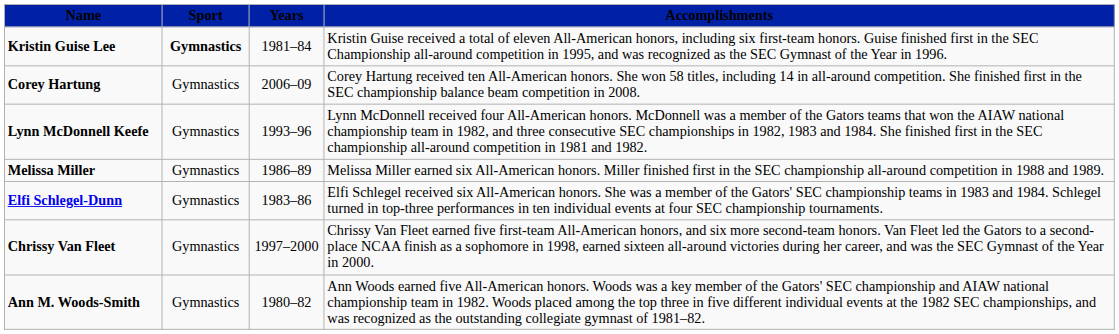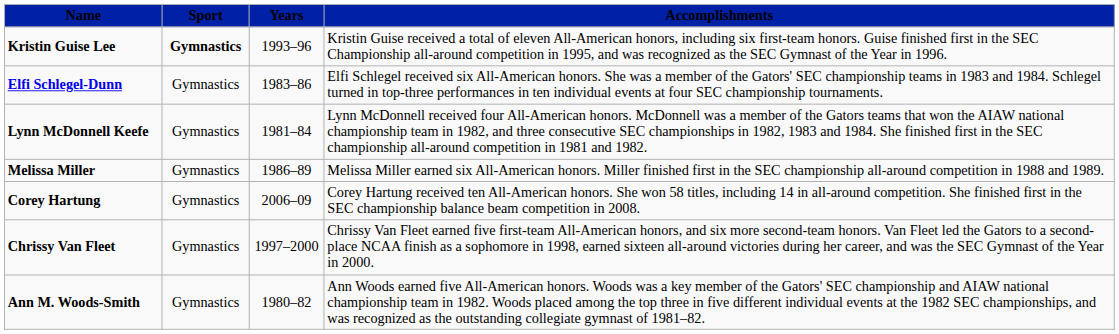Kristin Guise Lee | Years: 1981–84 -> 1993–96
rows swapped: Corey Hartung <-> Elfi Schlegel-Dunn
Lynn McDonnell Keefe | Years: 1993–96 -> 1981–84
